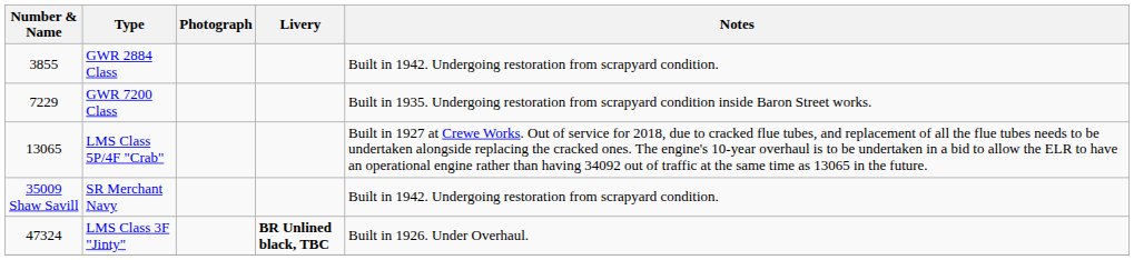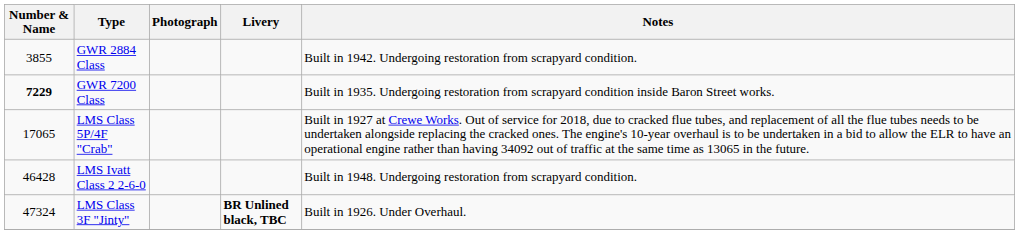GWR 7200 Class | Number & Name: normal -> bold
LMS Class 5P/4F "Crab" | Number & Name: 13065 -> 17065
- row: 35009 Shaw Savill | SR Merchant Navy | Built in 1942. Undergoing restoration from scrapyard condition.
+ row: 46428 | LMS Ivatt Class 2 2-6-0 | Built in 1948. Undergoing restoration from scrapyard condition.
